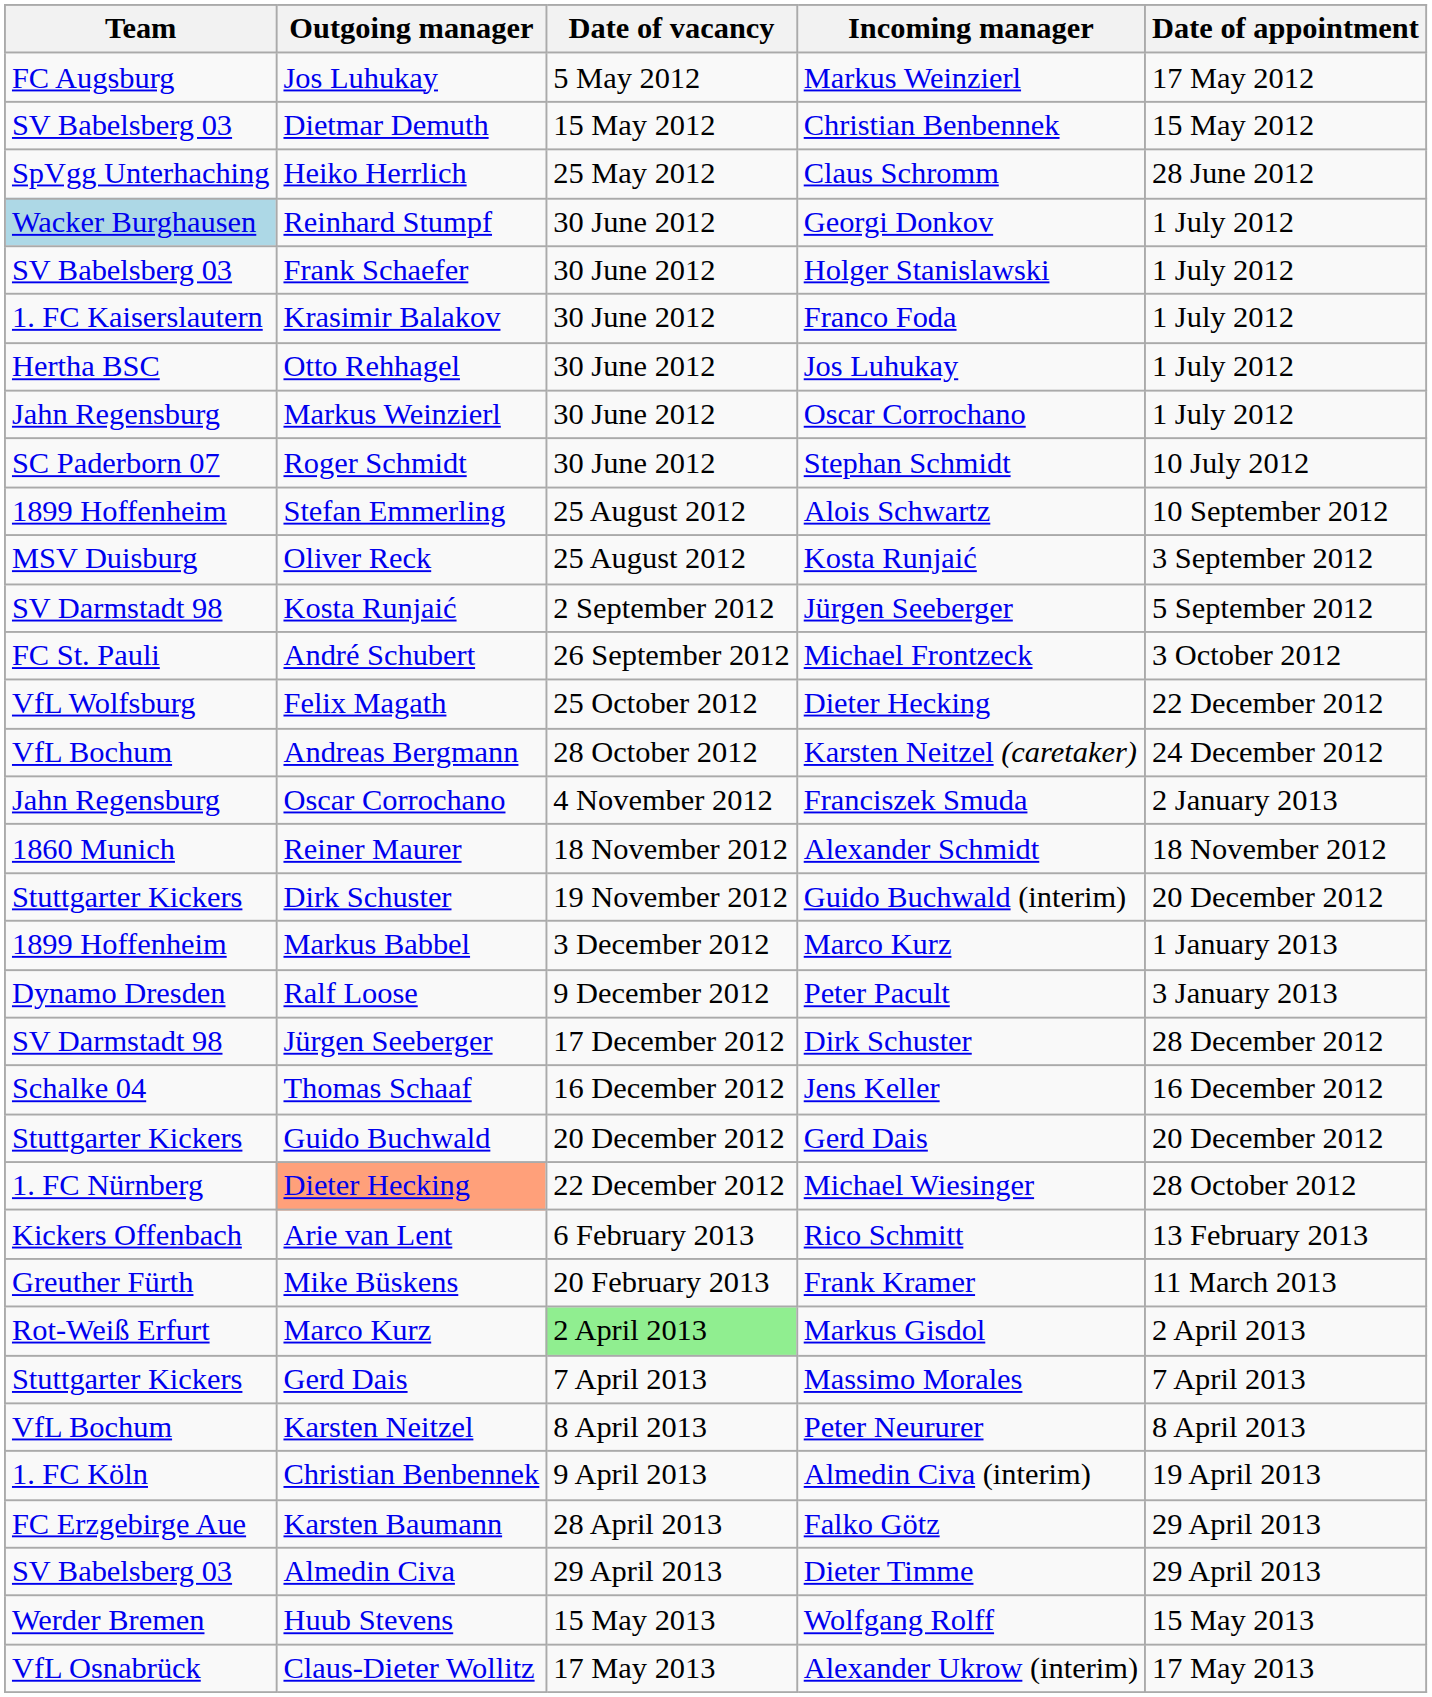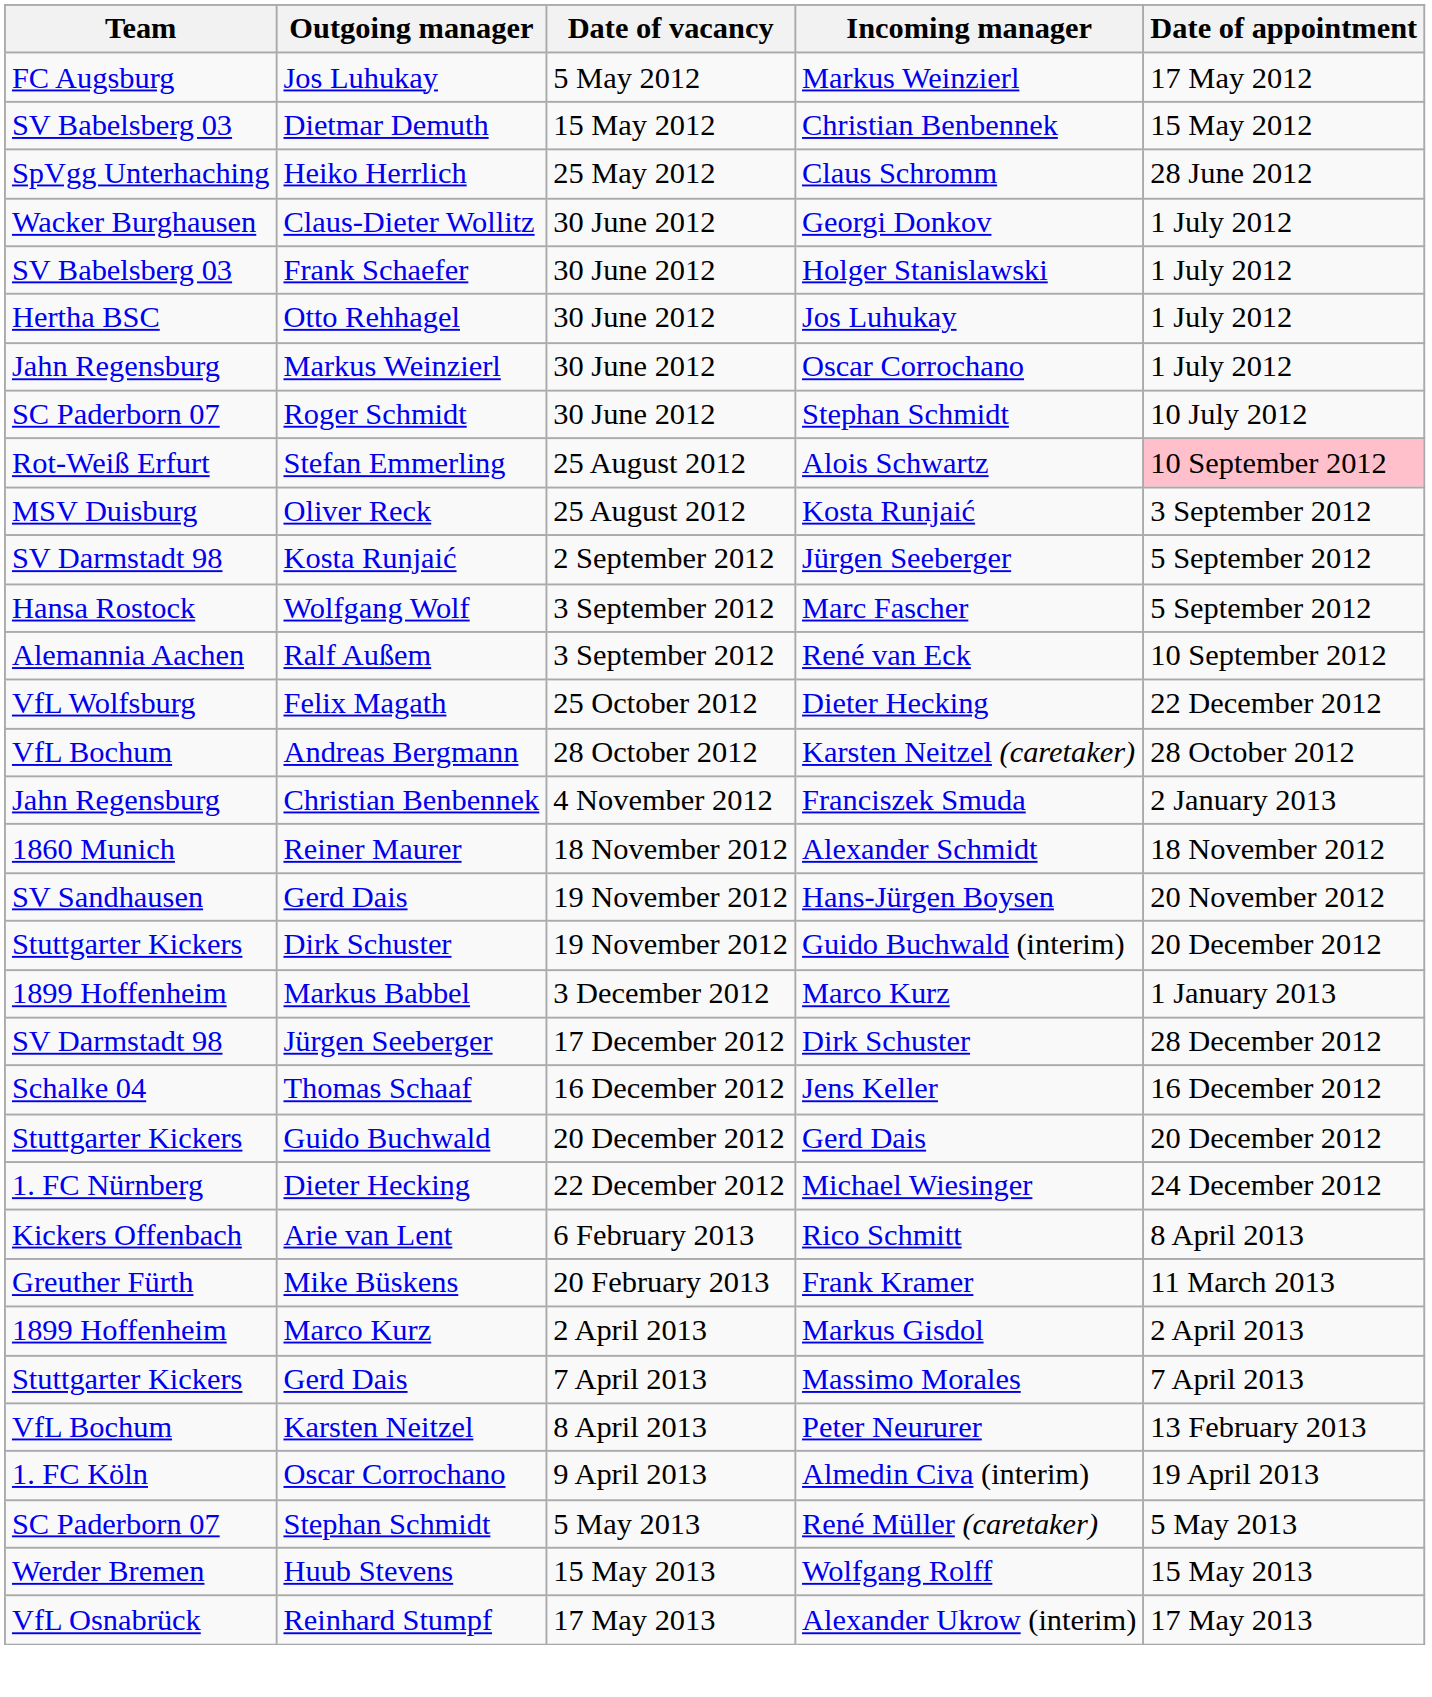Georgi Donkov | Team: lightblue background -> no background
Georgi Donkov | Outgoing manager: Reinhard Stumpf -> Claus-Dieter Wollitz
- row: 1. FC Kaiserslautern | Krasimir Balakov | 30 June 2012 | Franco Foda | 1 July 2012
Alois Schwartz | Team: 1899 Hoffenheim -> Rot-Weiß Erfurt
Alois Schwartz | Date of appointment: no background -> pink background
+ row: Hansa Rostock | Wolfgang Wolf | 3 September 2012 | Marc Fascher | 5 September 2012
+ row: Alemannia Aachen | Ralf Außem | 3 September 2012 | René van Eck | 10 September 2012
- row: FC St. Pauli | André Schubert | 26 September 2012 | Michael Frontzeck | 3 October 2012
Karsten Neitzel (caretaker) | Date of appointment: 24 December 2012 -> 28 October 2012
Franciszek Smuda | Outgoing manager: Oscar Corrochano -> Christian Benbennek
+ row: SV Sandhausen | Gerd Dais | 19 November 2012 | Hans-Jürgen Boysen | 20 November 2012
- row: Dynamo Dresden | Ralf Loose | 9 December 2012 | Peter Pacult | 3 January 2013
Michael Wiesinger | Outgoing manager: lightsalmon background -> no background
Michael Wiesinger | Date of appointment: 28 October 2012 -> 24 December 2012
Rico Schmitt | Date of appointment: 13 February 2013 -> 8 April 2013
Markus Gisdol | Team: Rot-Weiß Erfurt -> 1899 Hoffenheim
Markus Gisdol | Date of vacancy: lightgreen background -> no background
Peter Neururer | Date of appointment: 8 April 2013 -> 13 February 2013
Almedin Civa (interim) | Outgoing manager: Christian Benbennek -> Oscar Corrochano
- row: FC Erzgebirge Aue | Karsten Baumann | 28 April 2013 | Falko Götz | 29 April 2013
- row: SV Babelsberg 03 | Almedin Civa | 29 April 2013 | Dieter Timme | 29 April 2013
+ row: SC Paderborn 07 | Stephan Schmidt | 5 May 2013 | René Müller (caretaker) | 5 May 2013
Alexander Ukrow (interim) | Outgoing manager: Claus-Dieter Wollitz -> Reinhard Stumpf
